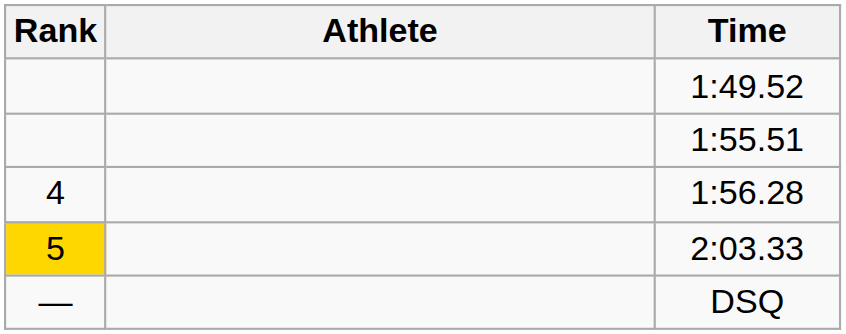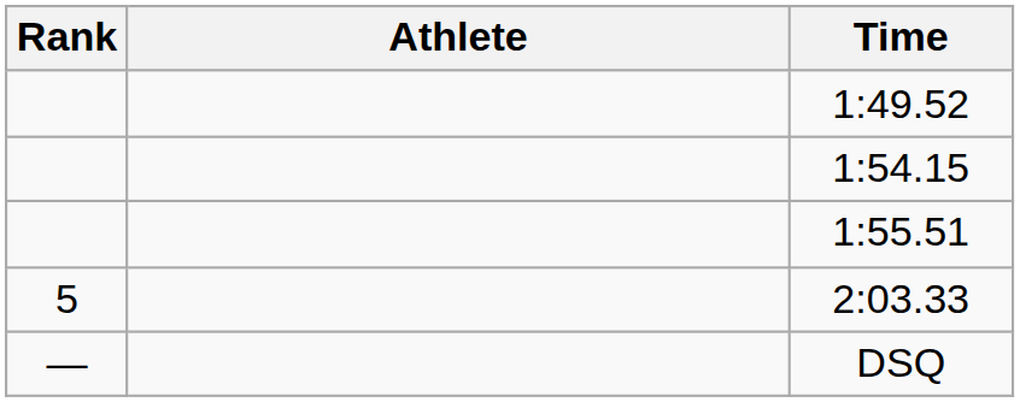+ row: 1:54.15
- row: 4 | 1:56.28
2:03.33 | Rank: gold background -> no background
